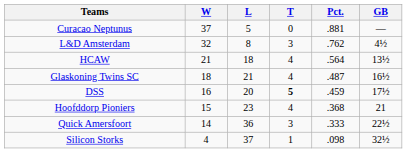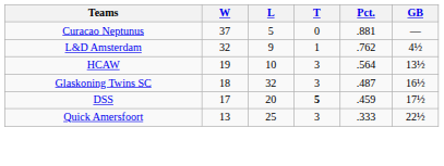L&D Amsterdam | L: 8 -> 9
L&D Amsterdam | T: 3 -> 1
HCAW | W: 21 -> 19
HCAW | L: 18 -> 10
HCAW | T: 4 -> 3
Glaskoning Twins SC | L: 21 -> 32
Glaskoning Twins SC | T: 4 -> 3
DSS | W: 16 -> 17
- row: Hoofddorp Pioniers | 15 | 23 | 4 | .368 | 21
Quick Amersfoort | W: 14 -> 13
Quick Amersfoort | L: 36 -> 25
- row: Silicon Storks | 4 | 37 | 1 | .098 | 32½
